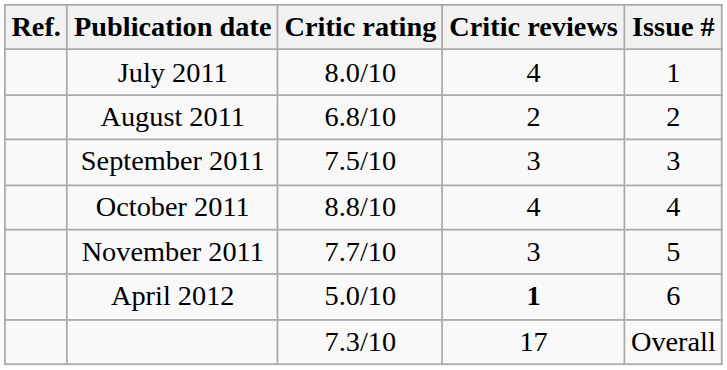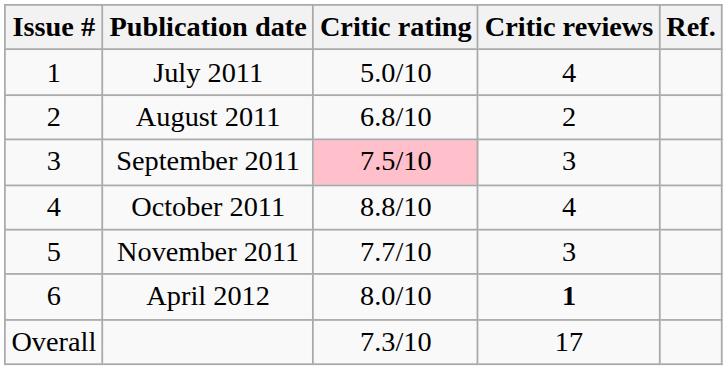columns swapped: Issue # <-> Ref.
July 2011 | Critic rating: 8.0/10 -> 5.0/10
September 2011 | Critic rating: no background -> pink background
April 2012 | Critic rating: 5.0/10 -> 8.0/10
